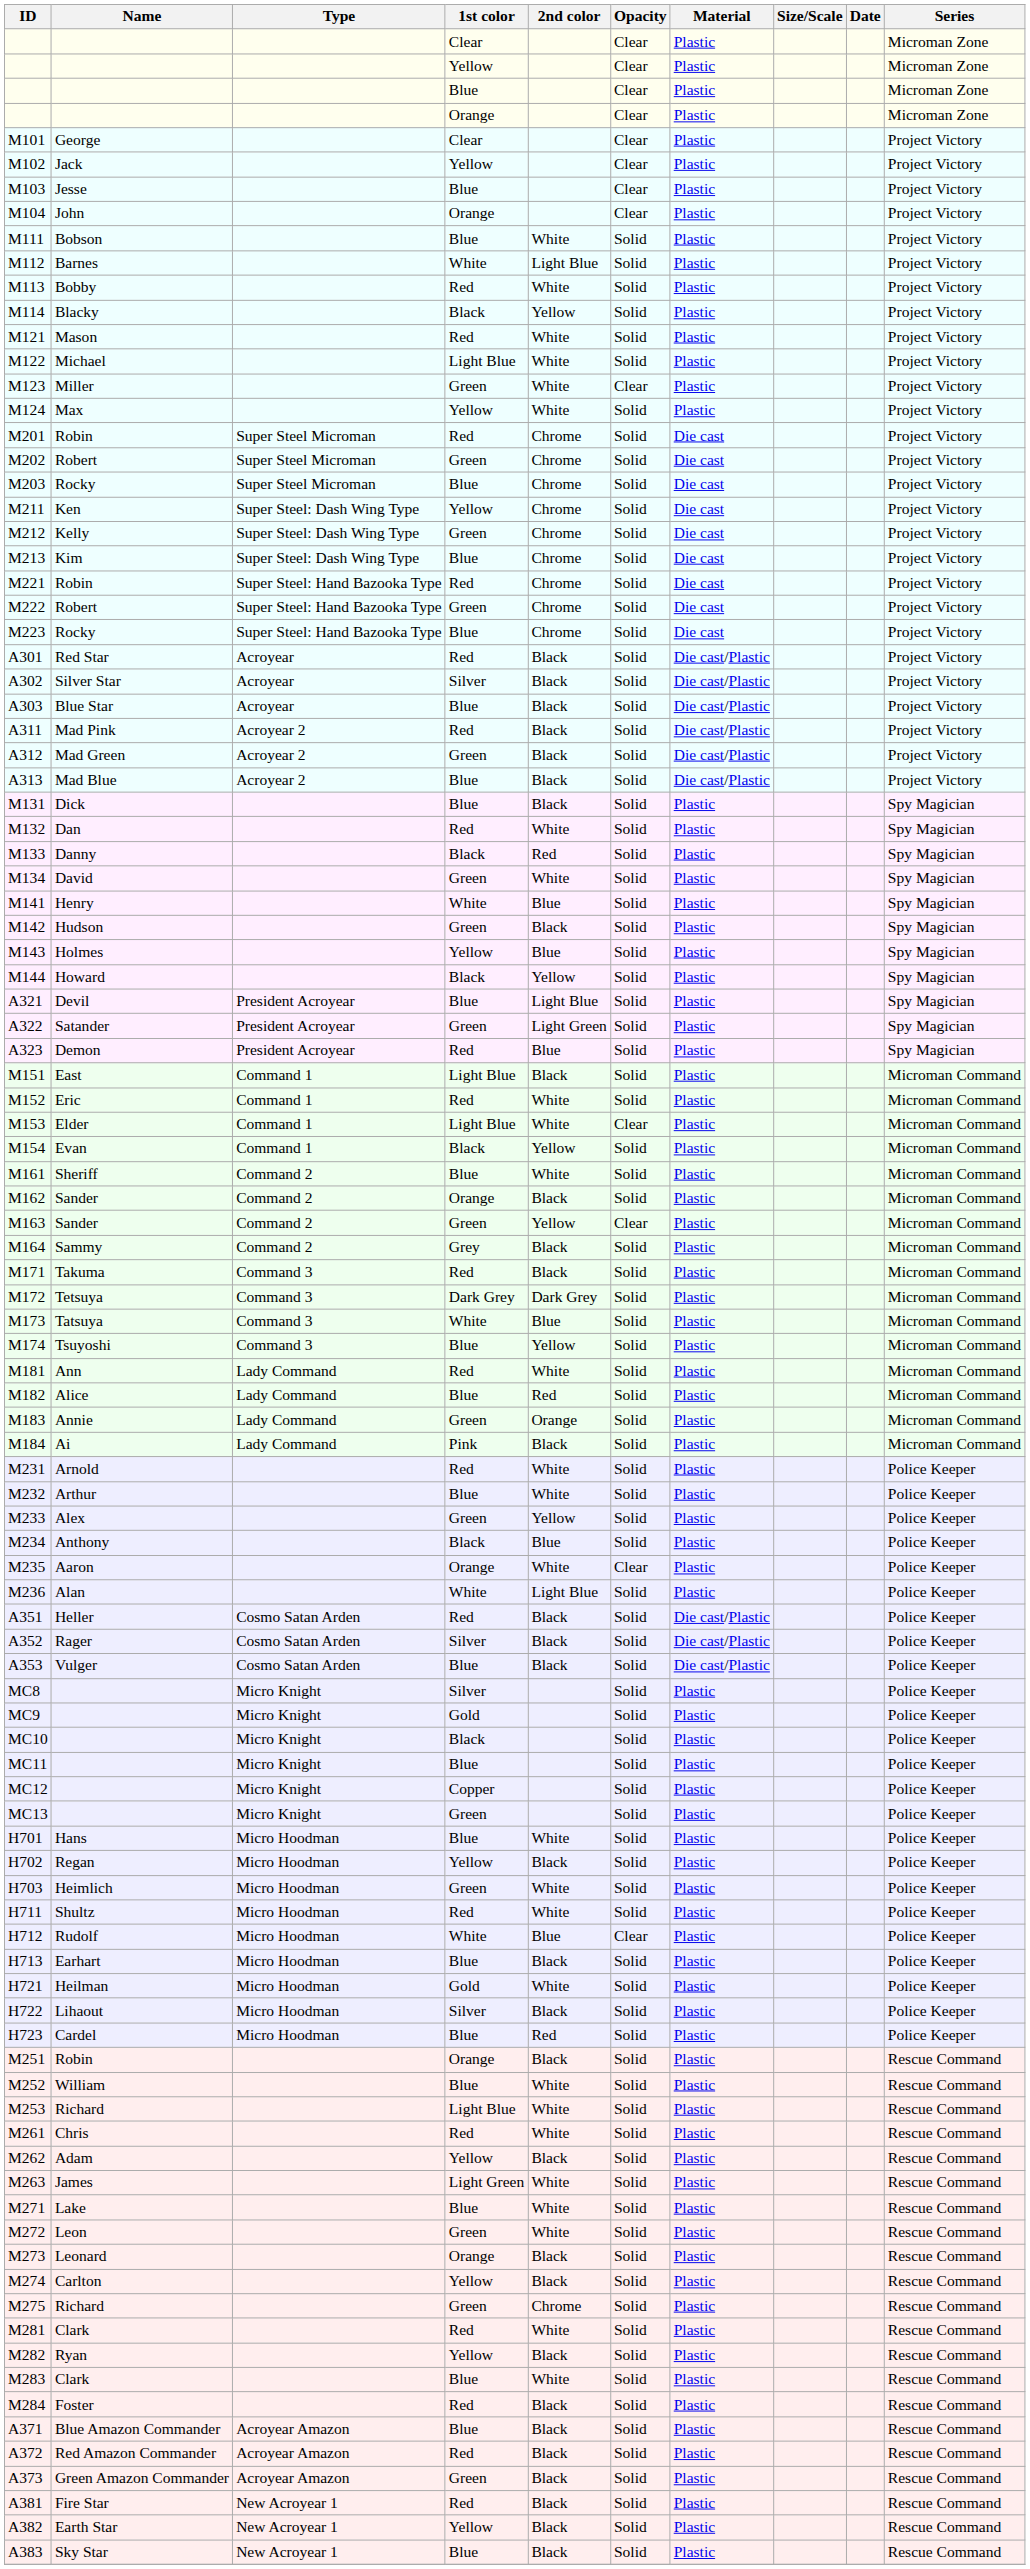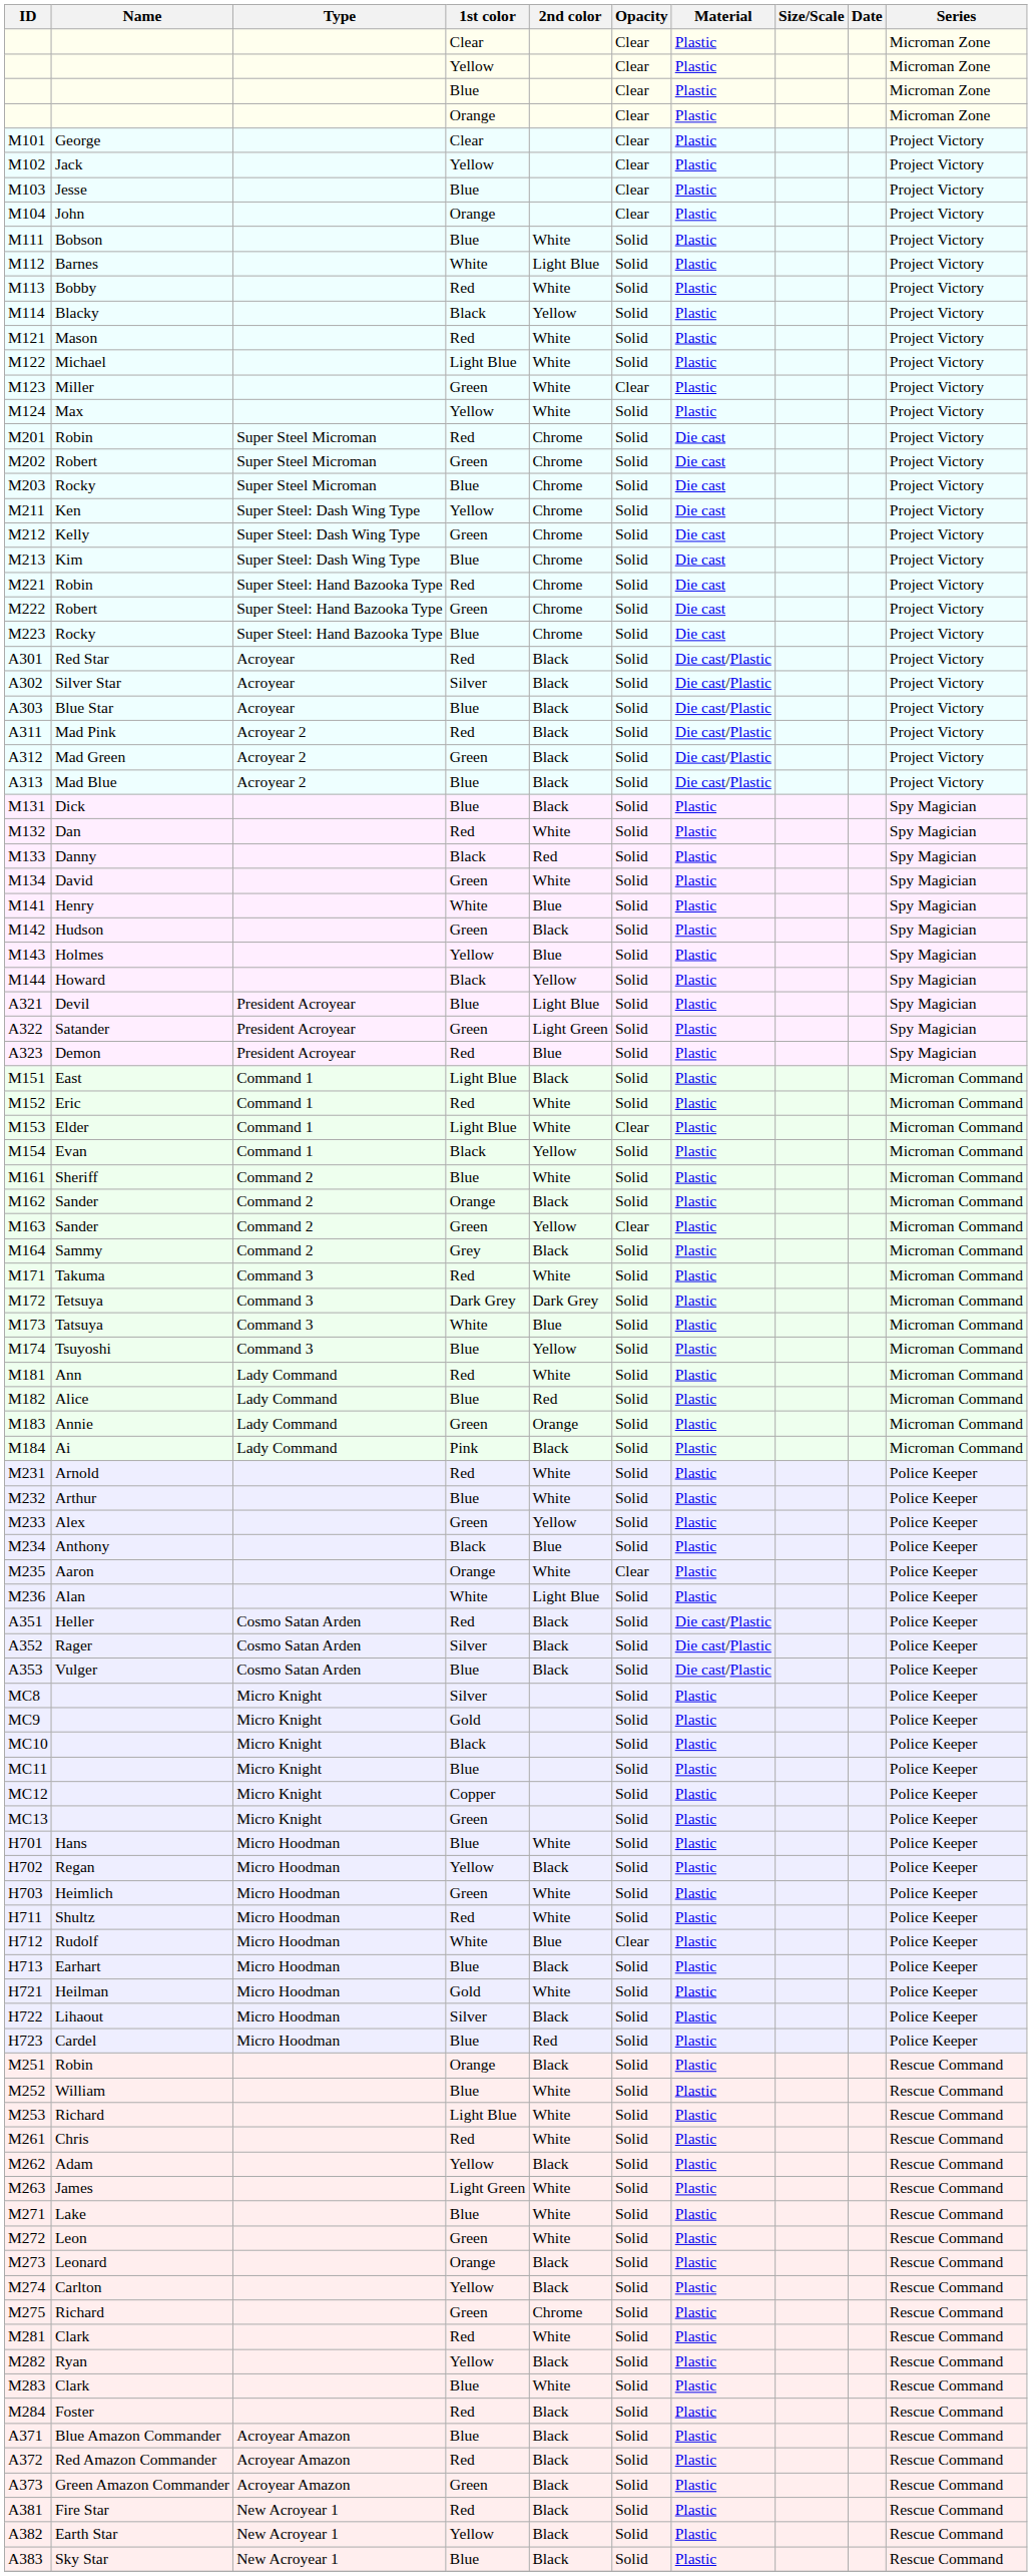M171 | 2nd color: Black -> White
